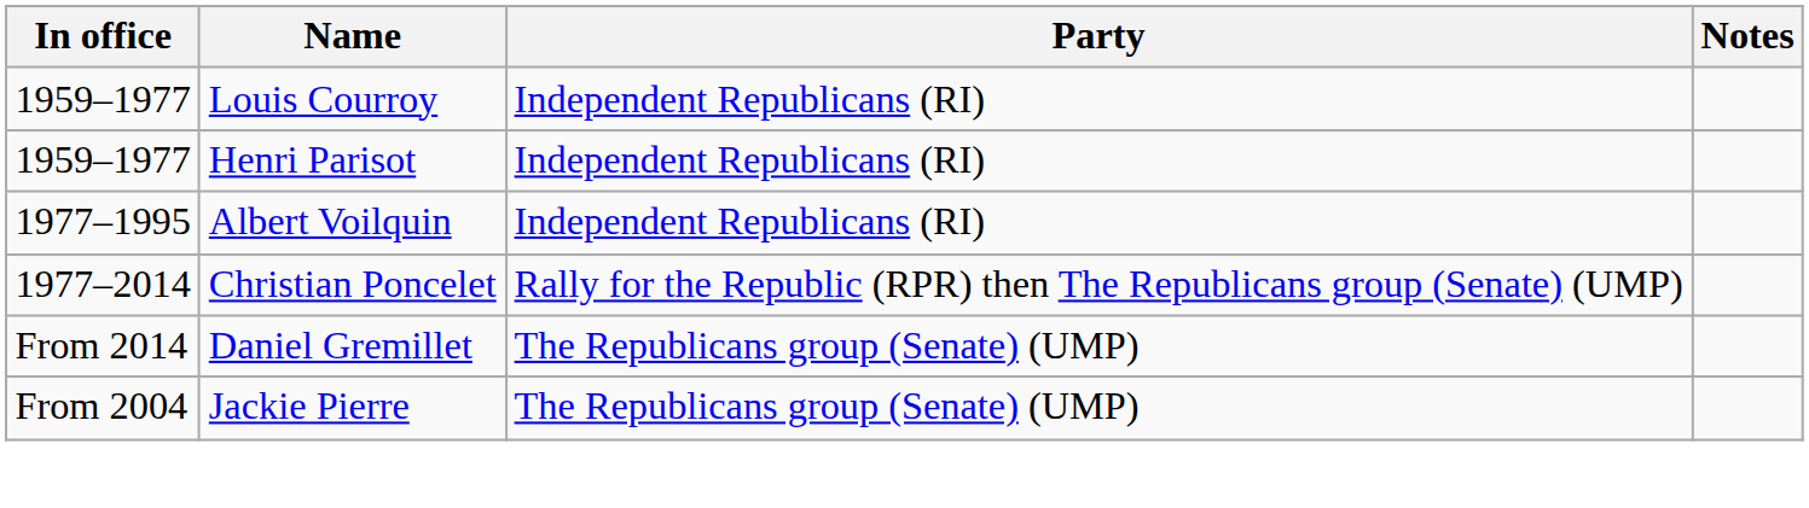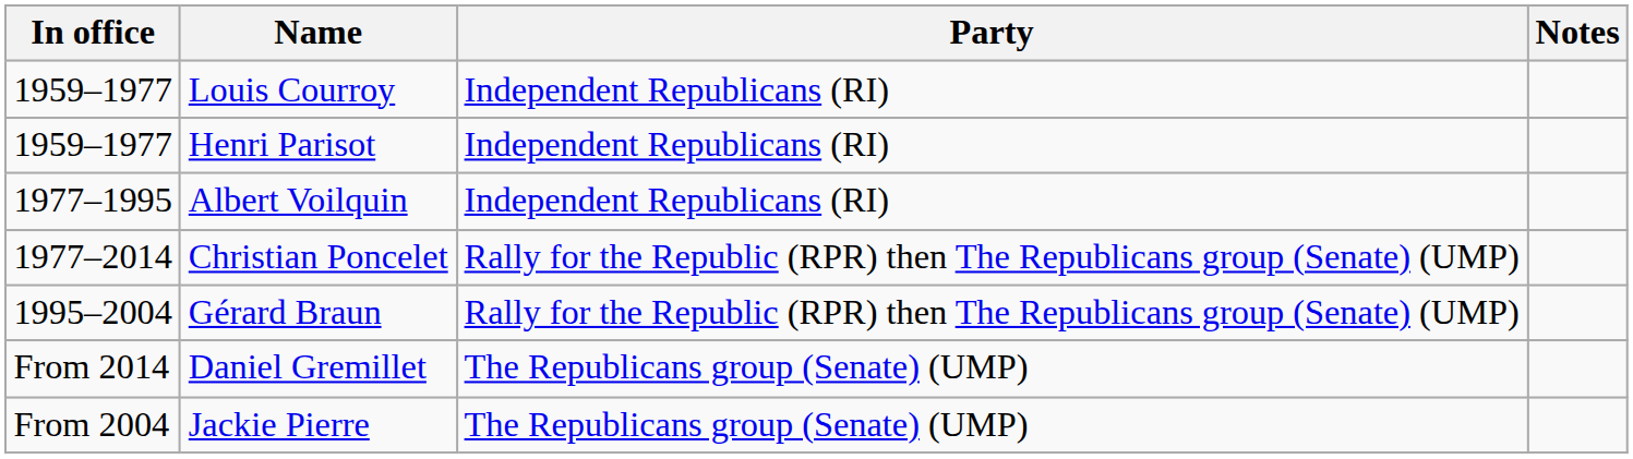+ row: 1995–2004 | Gérard Braun | Rally for the Republic (RPR) then The Republicans group (Senate) (UMP)
